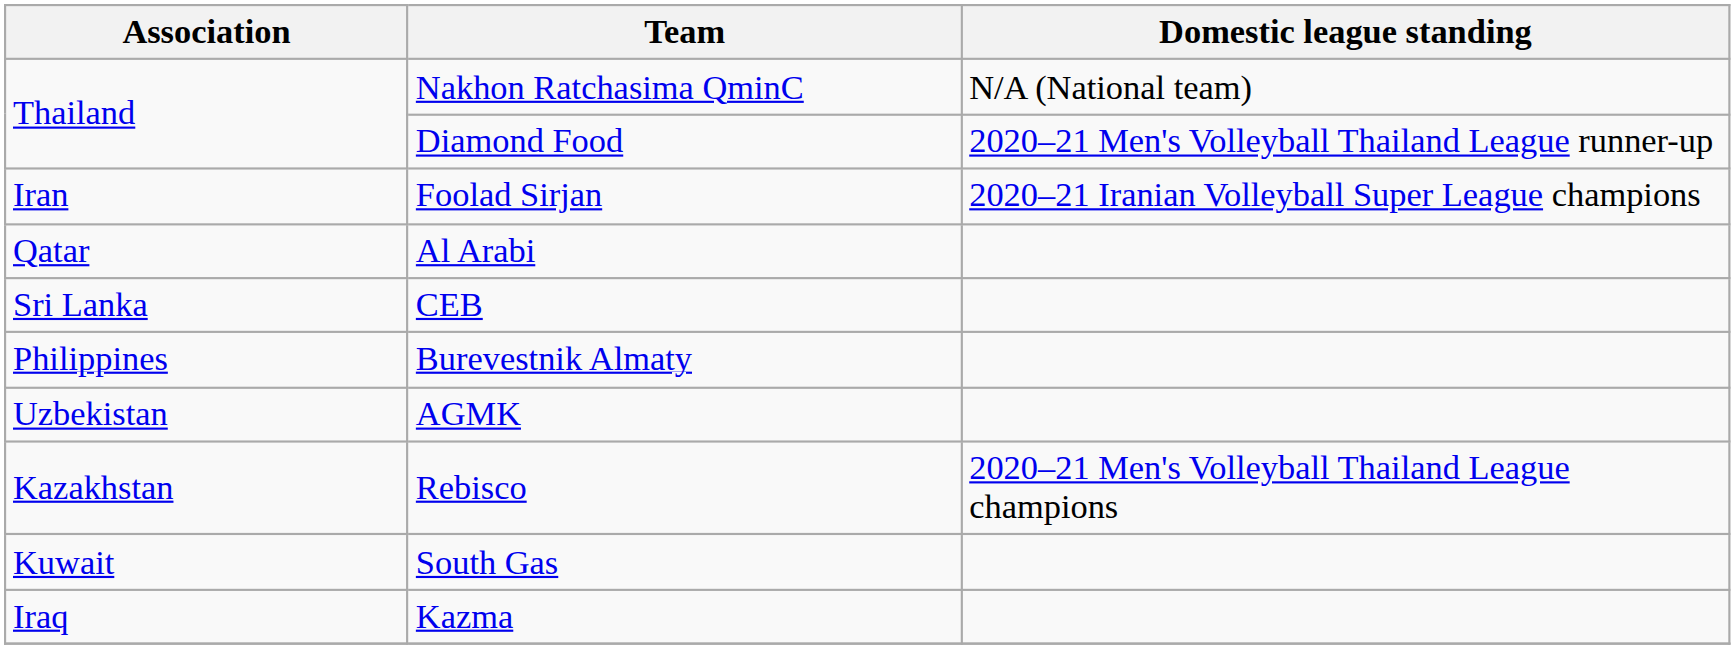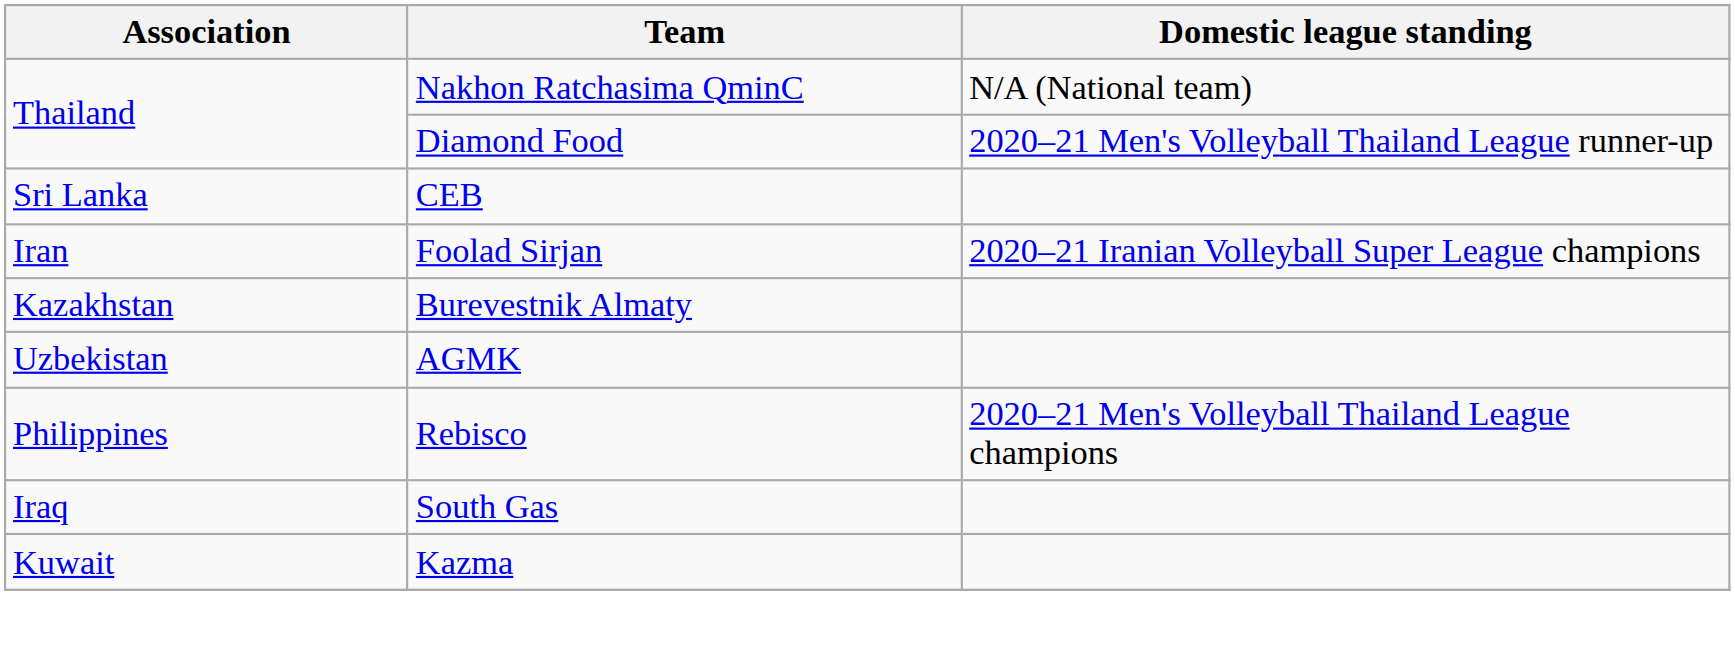rows swapped: Foolad Sirjan <-> CEB
- row: Qatar | Al Arabi
Burevestnik Almaty | Association: Philippines -> Kazakhstan
Rebisco | Association: Kazakhstan -> Philippines
South Gas | Association: Kuwait -> Iraq
Kazma | Association: Iraq -> Kuwait
